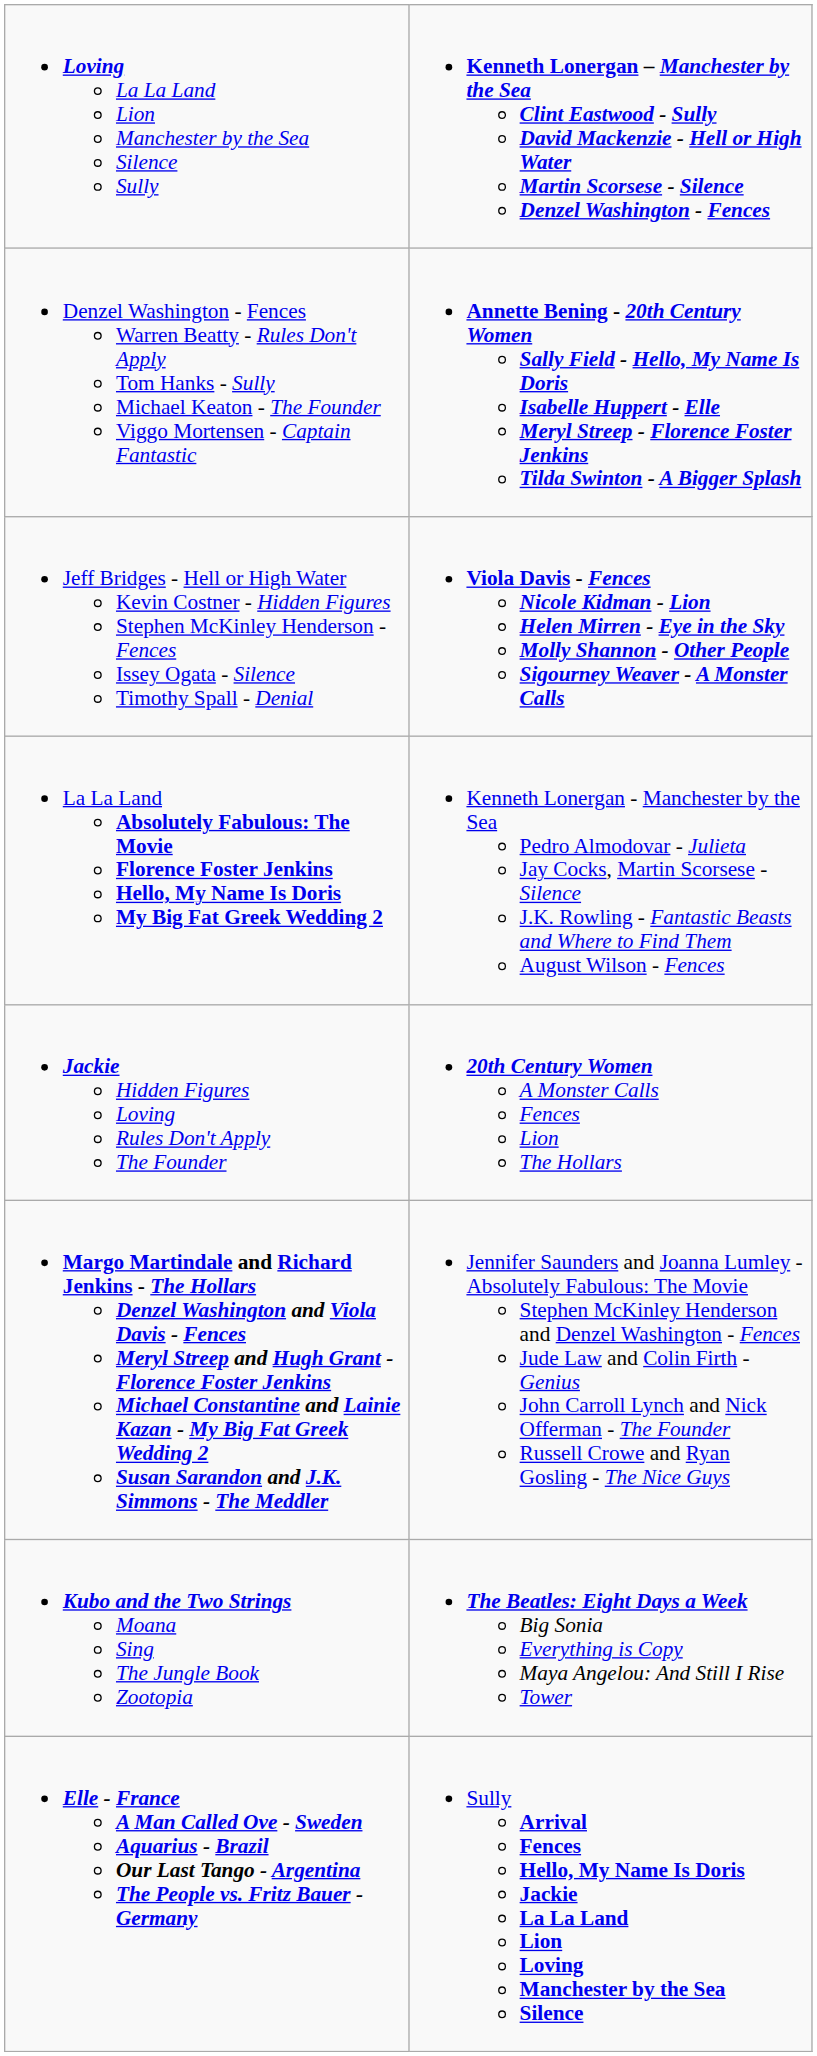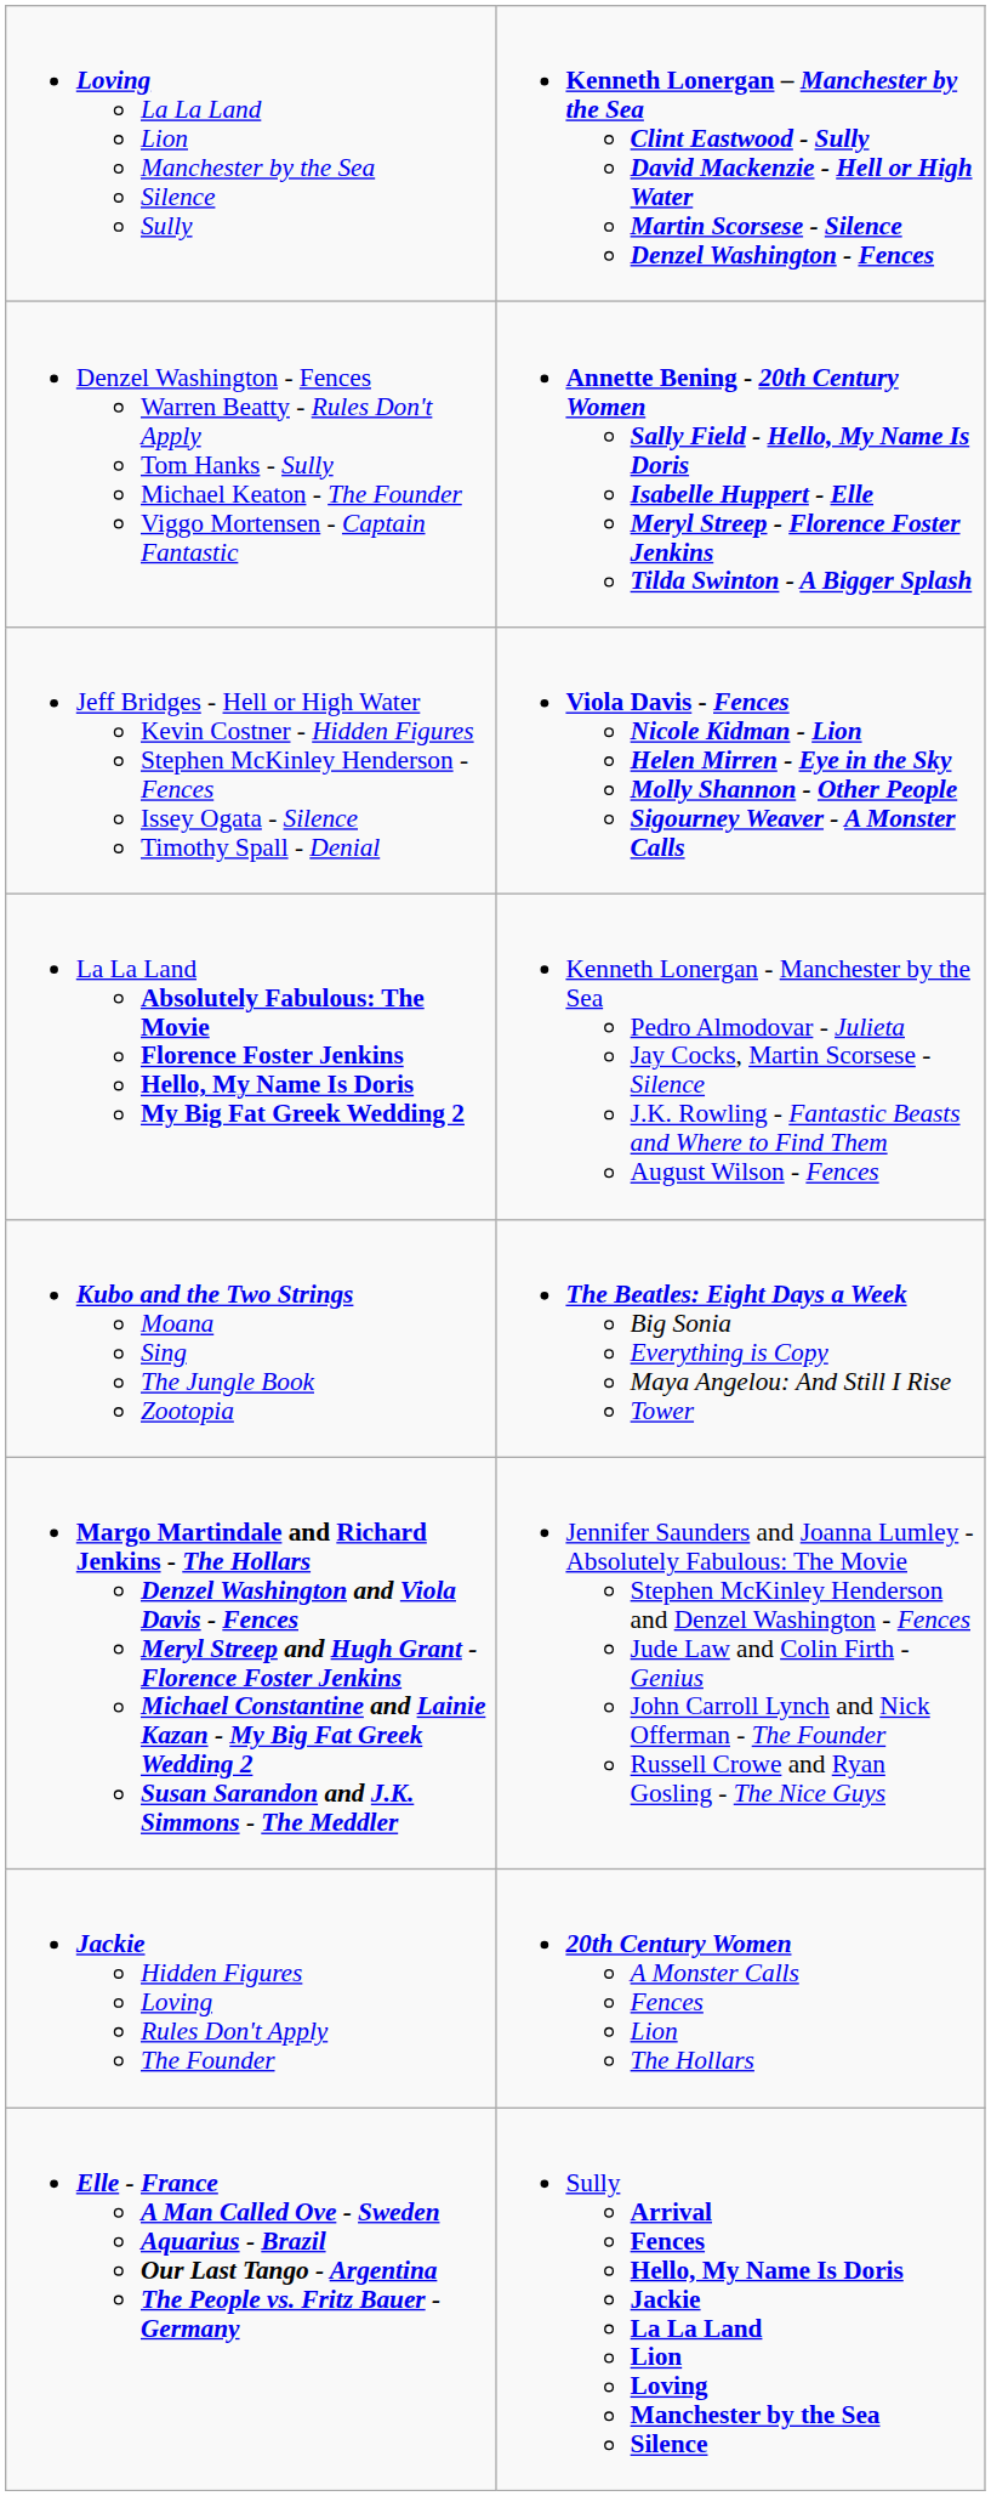rows swapped: Jackie Hidden Figures Loving Rules Don't Apply The Founder <-> Kubo and the Two Strings Moana Sing The Jungle Book Zootopia
